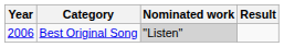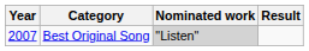Best Original Song | Year: 2006 -> 2007
